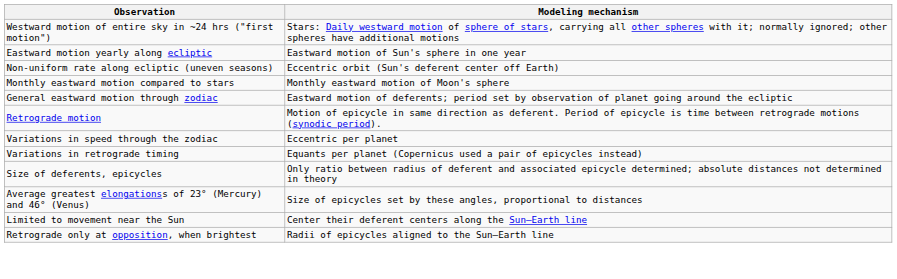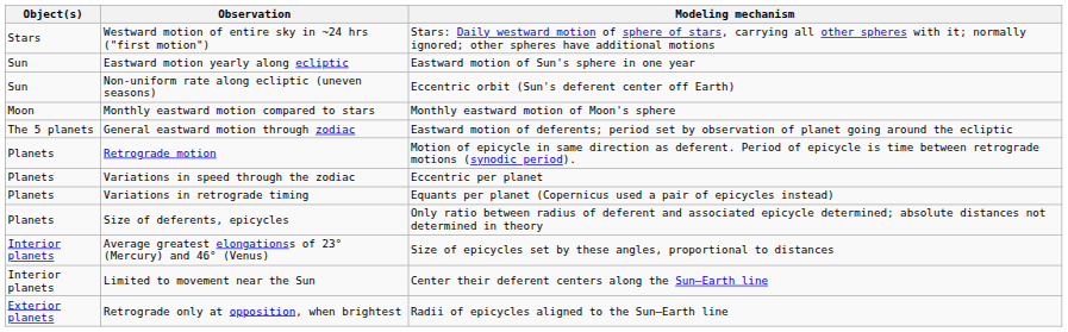+ column: Object(s) | Stars | Sun | Sun | Moon | The 5 planets | Planets | Planets | Planets | Planets | Interior planets | Interior planets | Exterior planets
